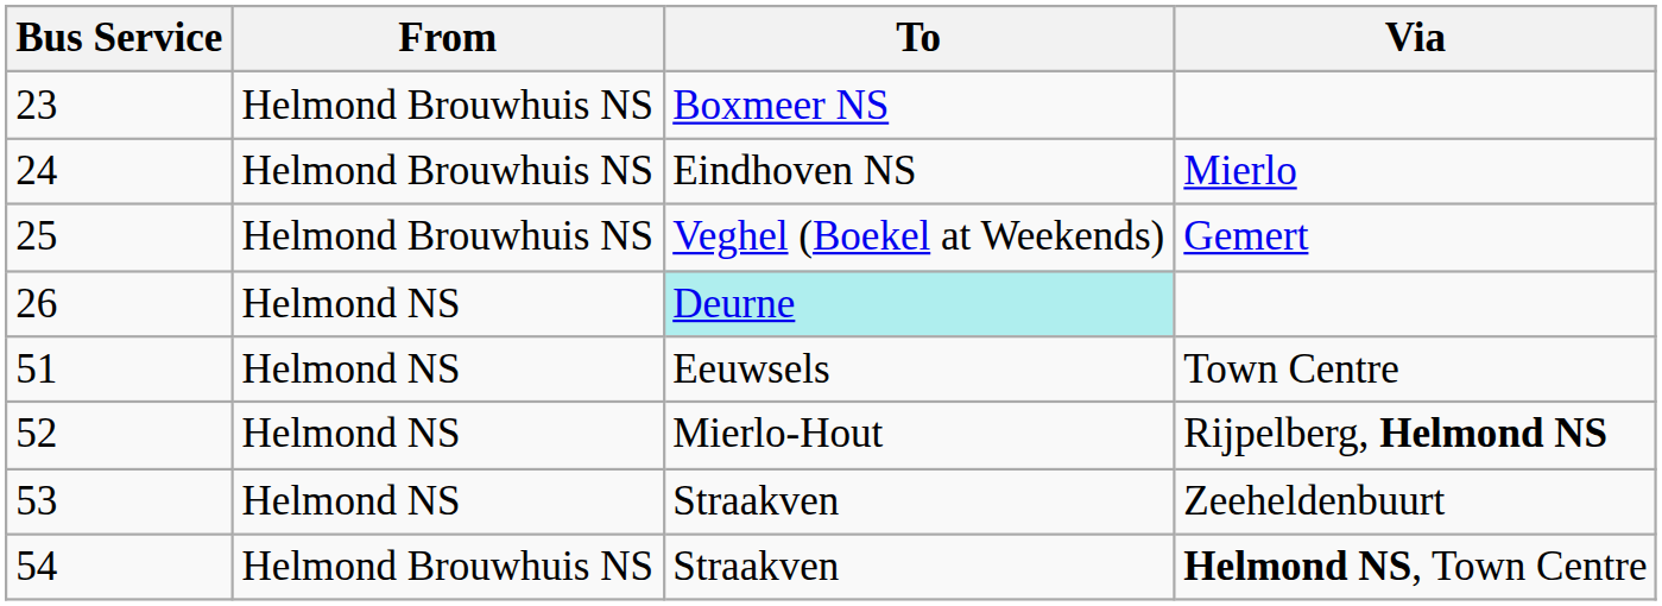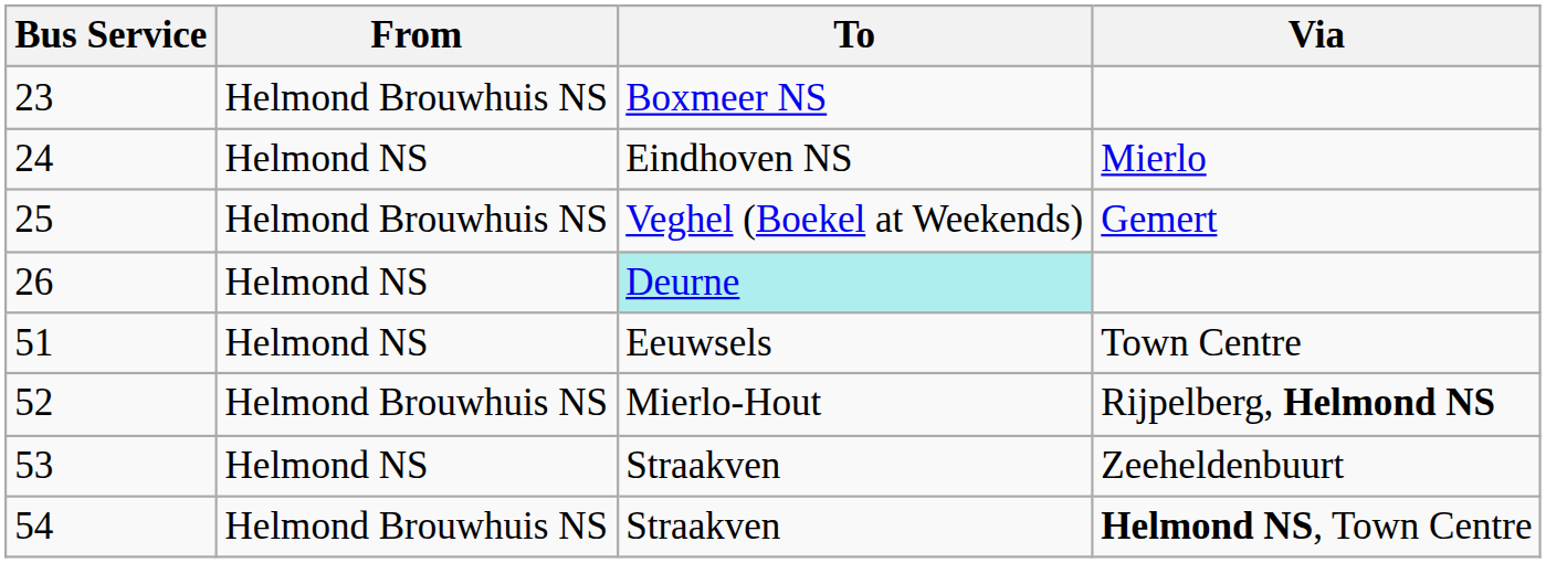24 | From: Helmond Brouwhuis NS -> Helmond NS
52 | From: Helmond NS -> Helmond Brouwhuis NS
